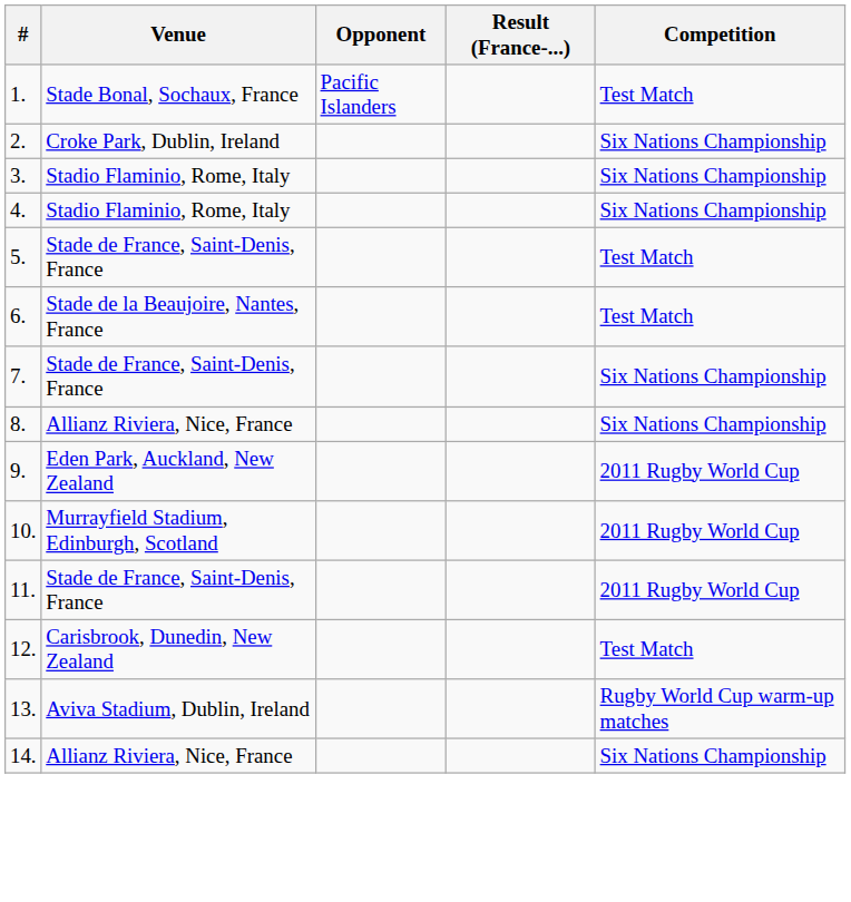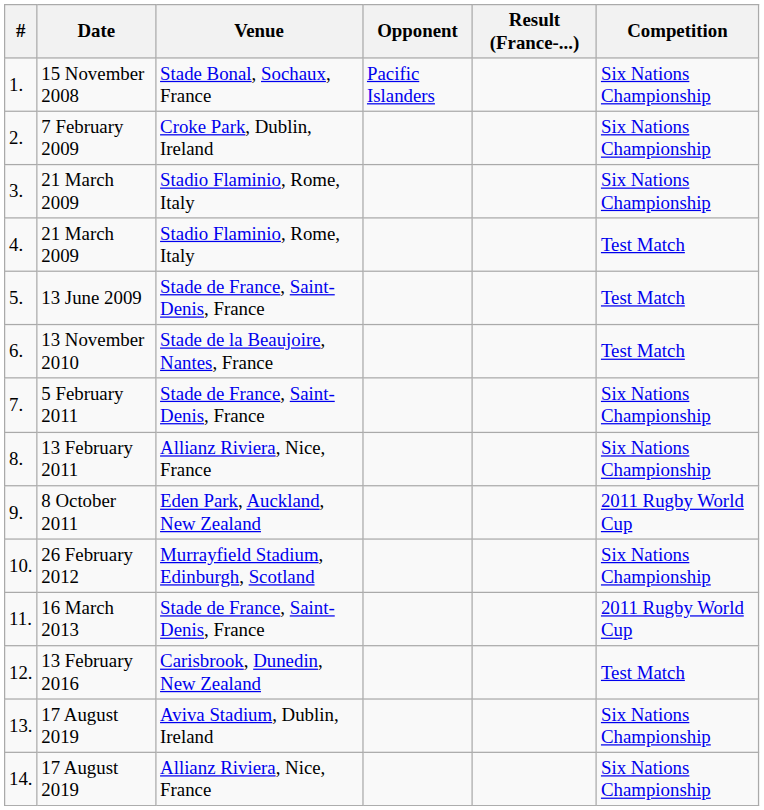+ column: Date | 15 November 2008 | 7 February 2009 | 21 March 2009 | 21 March 2009 | 13 June 2009 | 13 November 2010 | 5 February 2011 | 13 February 2011 | 8 October 2011 | 26 February 2012 | 16 March 2013 | 13 February 2016 | 17 August 2019 | 17 August 2019
1. | Competition: Test Match -> Six Nations Championship
4. | Competition: Six Nations Championship -> Test Match
10. | Competition: 2011 Rugby World Cup -> Six Nations Championship
13. | Competition: Rugby World Cup warm-up matches -> Six Nations Championship
